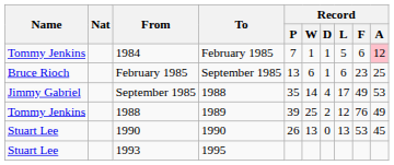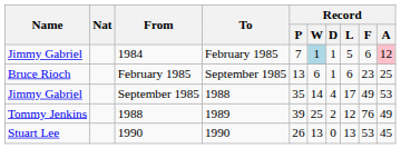1984 | Name: Tommy Jenkins -> Jimmy Gabriel
1984 | Record / W: no background -> lightblue background
- row: Stuart Lee | 1993 | 1995
